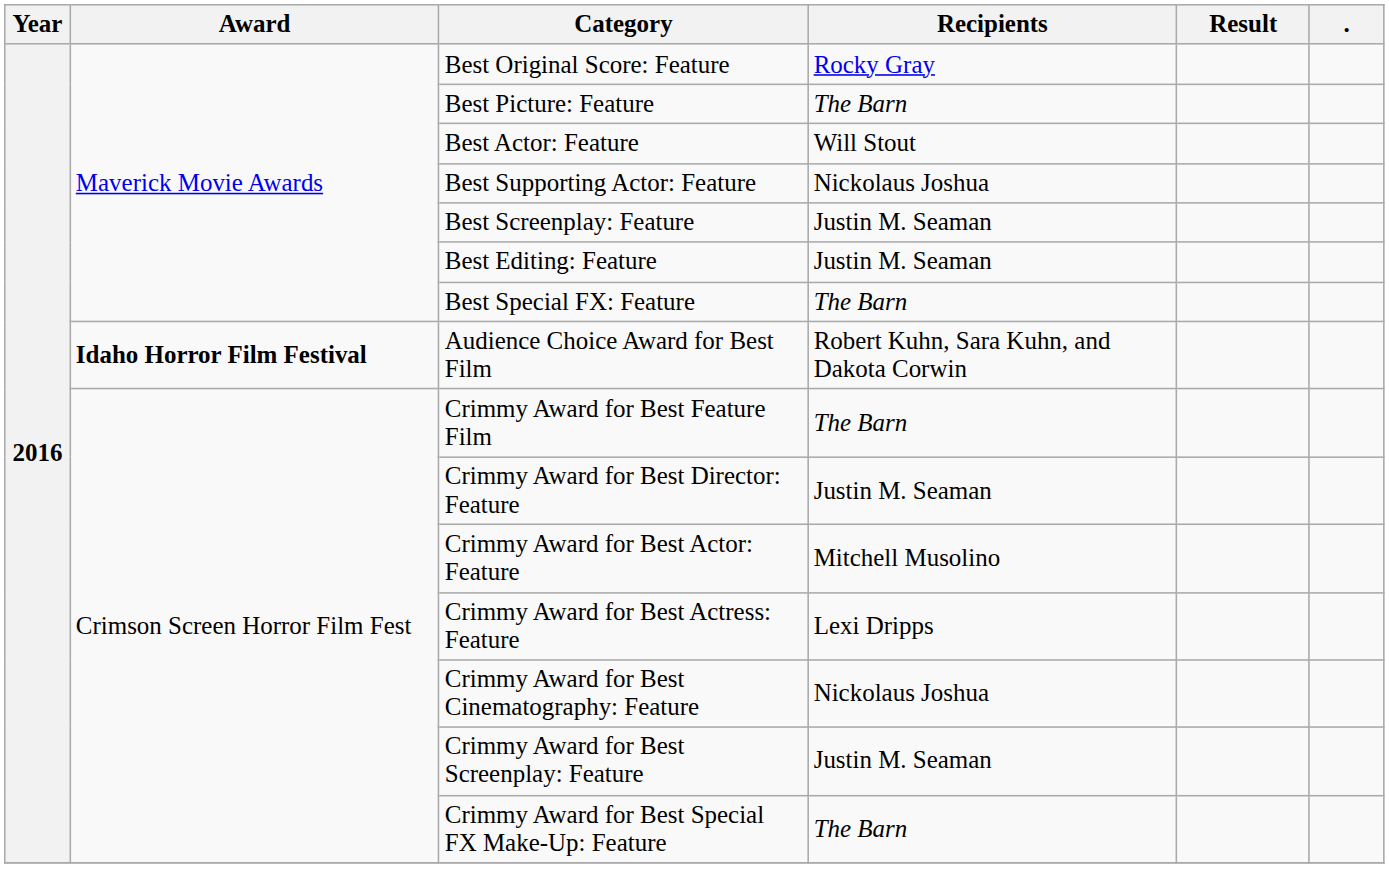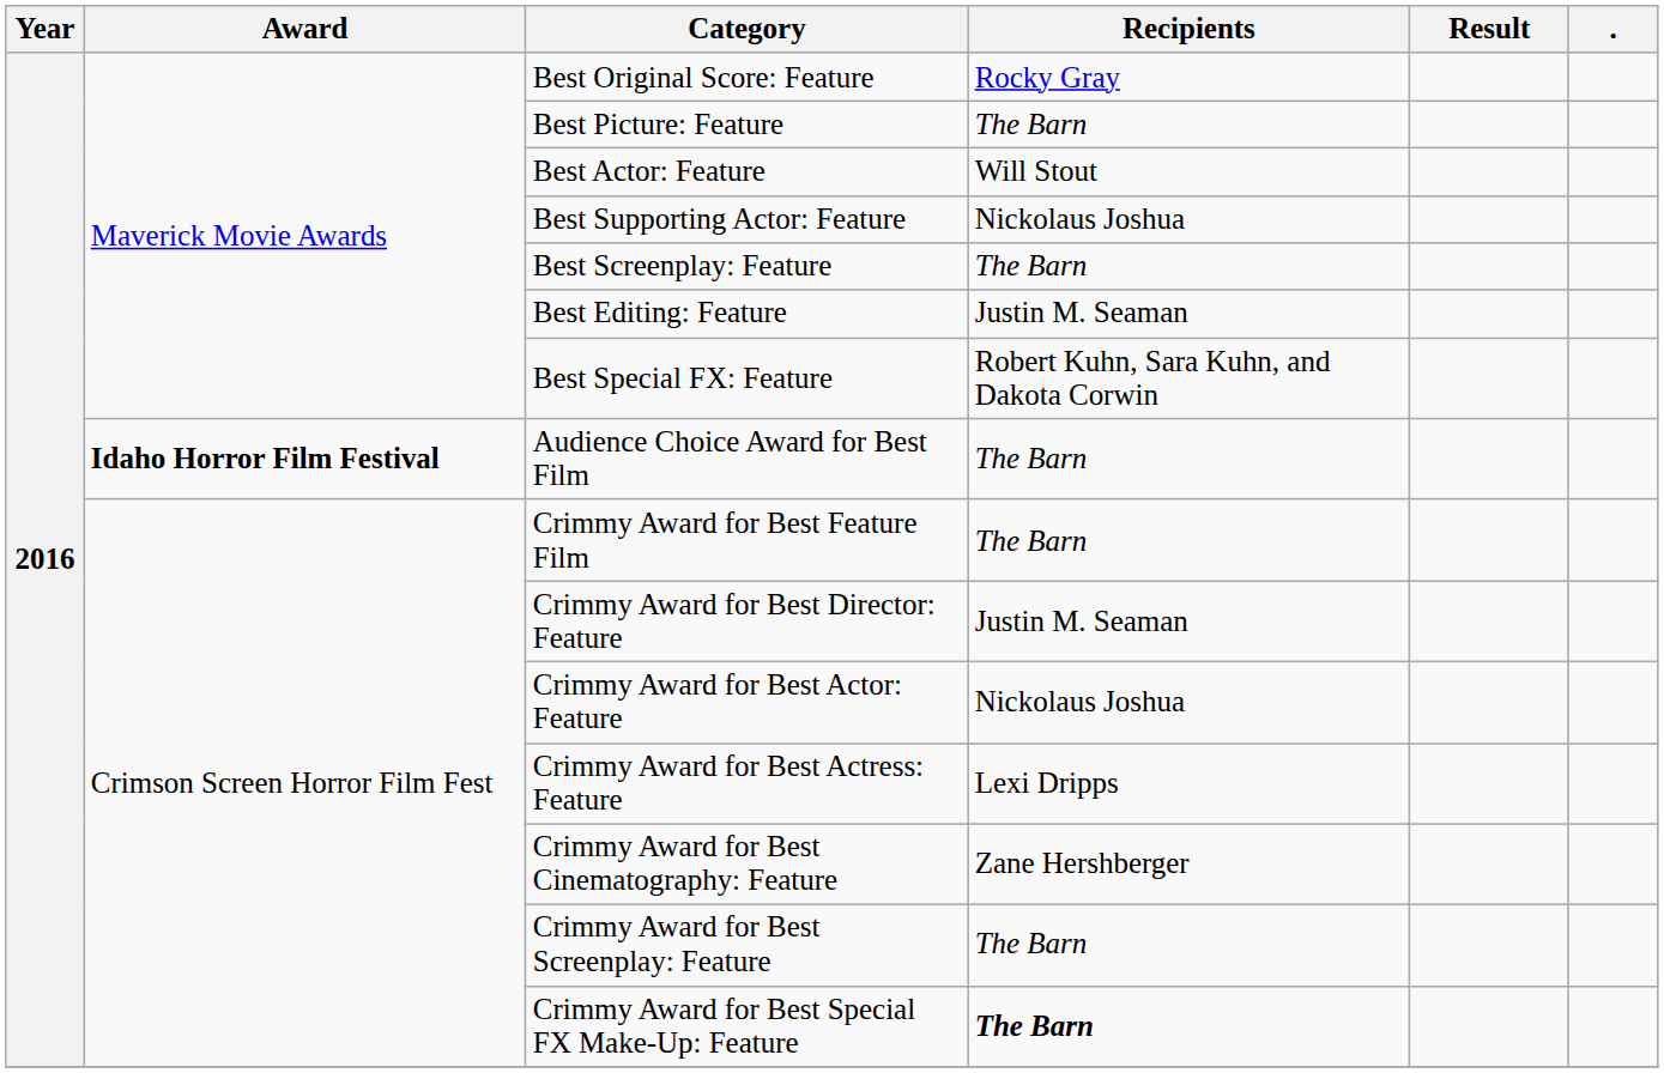Best Screenplay: Feature | Recipients: Justin M. Seaman -> The Barn
Best Special FX: Feature | Recipients: The Barn -> Robert Kuhn, Sara Kuhn, and Dakota Corwin
Audience Choice Award for Best Film | Recipients: Robert Kuhn, Sara Kuhn, and Dakota Corwin -> The Barn
Crimmy Award for Best Actor: Feature | Recipients: Mitchell Musolino -> Nickolaus Joshua
Crimmy Award for Best Cinematography: Feature | Recipients: Nickolaus Joshua -> Zane Hershberger
Crimmy Award for Best Screenplay: Feature | Recipients: Justin M. Seaman -> The Barn
Crimmy Award for Best Special FX Make-Up: Feature | Recipients: normal -> bold
